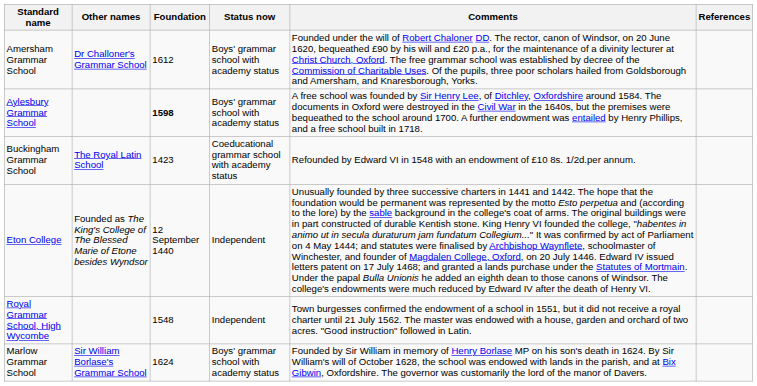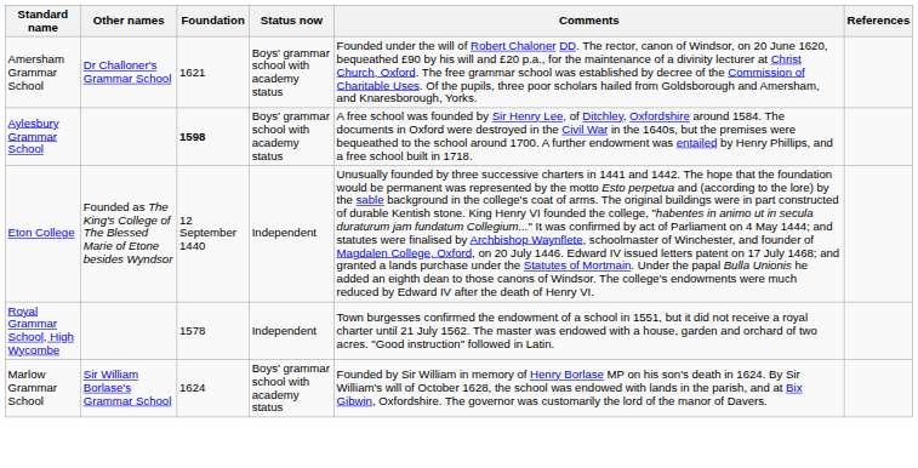Amersham Grammar School | Foundation: 1612 -> 1621
- row: Buckingham Grammar School | The Royal Latin School | 1423 | Coeducational grammar school with academy status | Refounded by Edward VI in 1548 with an endowment of £10 8s. 1/2d.per annum.
Royal Grammar School, High Wycombe | Foundation: 1548 -> 1578
